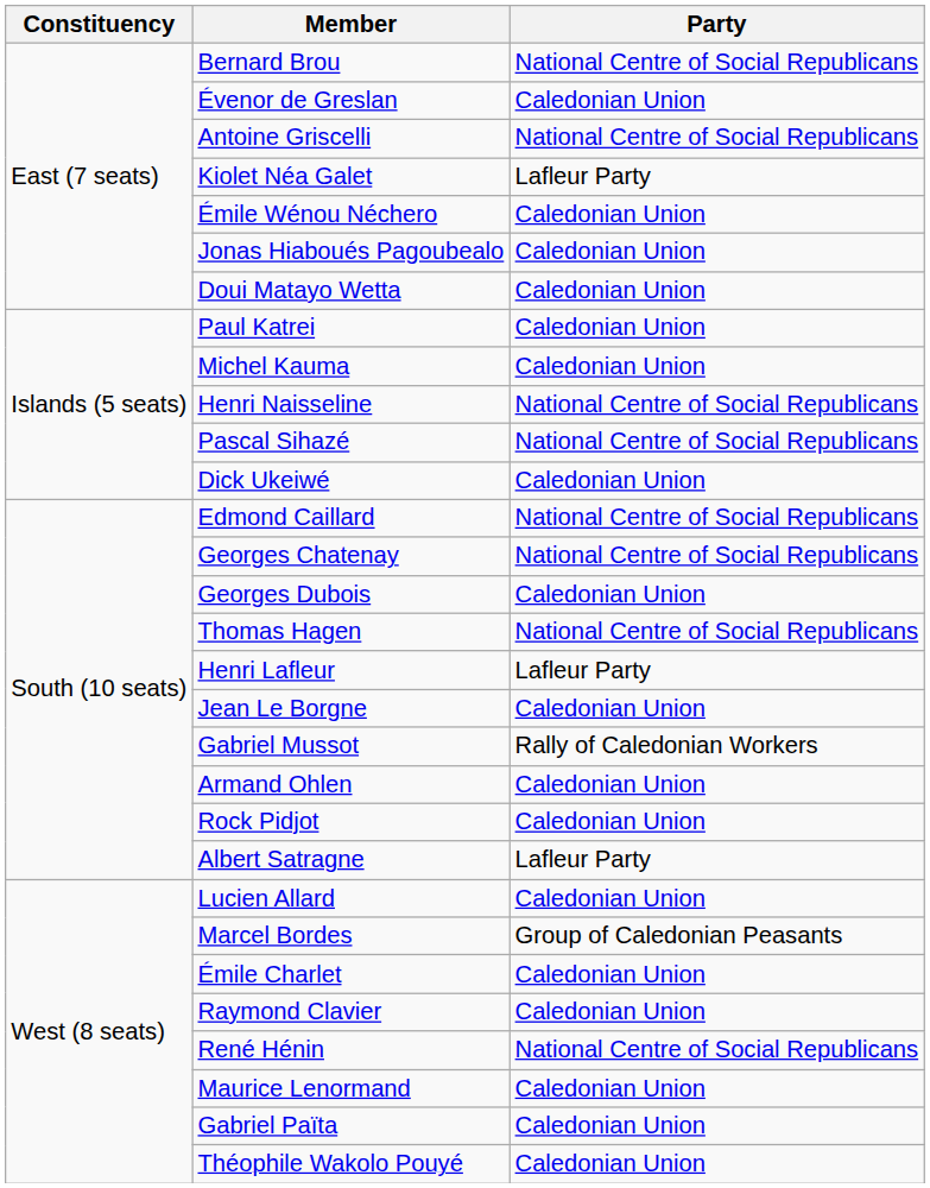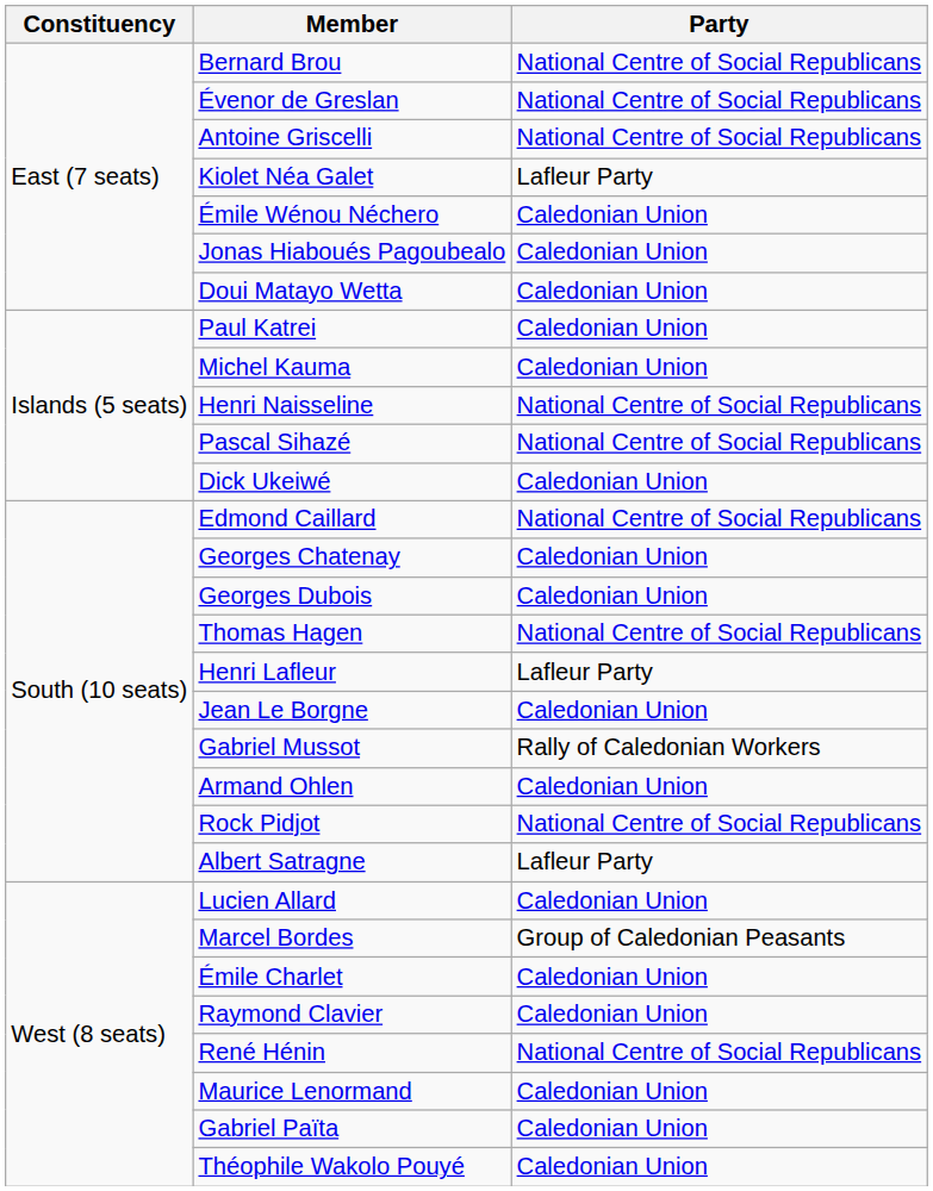Évenor de Greslan | Party: Caledonian Union -> National Centre of Social Republicans
Georges Chatenay | Party: National Centre of Social Republicans -> Caledonian Union
Rock Pidjot | Party: Caledonian Union -> National Centre of Social Republicans
